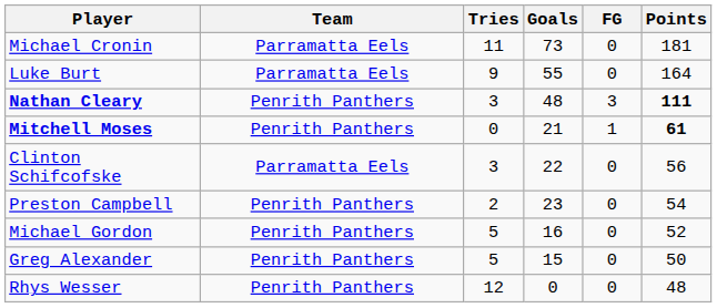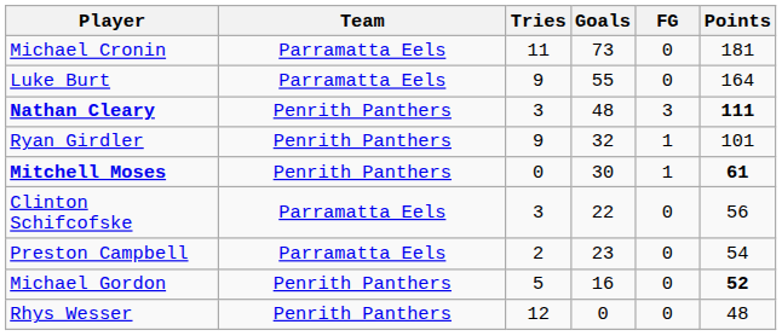+ row: Ryan Girdler | Penrith Panthers | 9 | 32 | 1 | 101
Mitchell Moses | Goals: 21 -> 30
Preston Campbell | Team: Penrith Panthers -> Parramatta Eels
Michael Gordon | Points: normal -> bold
- row: Greg Alexander | Penrith Panthers | 5 | 15 | 0 | 50
